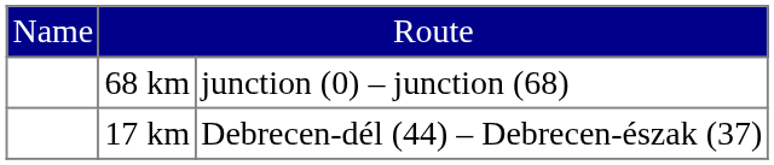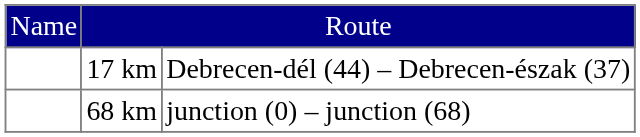rows swapped: 68 km <-> 17 km
